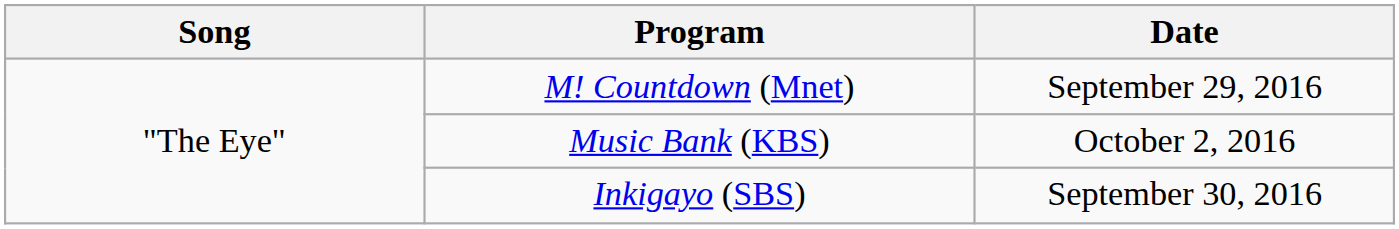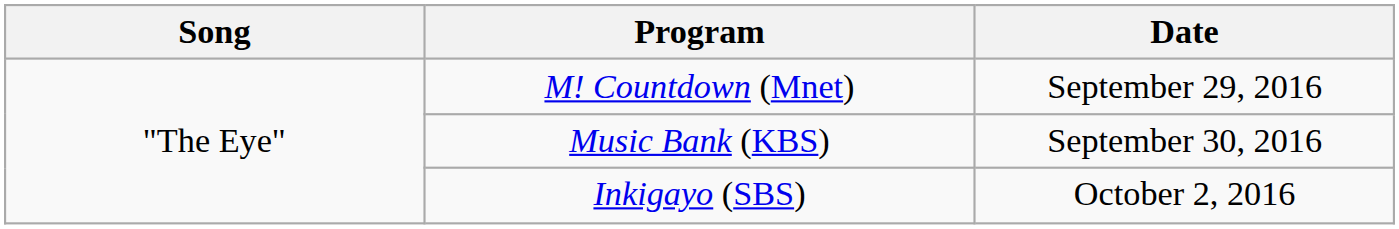Music Bank (KBS) | Date: October 2, 2016 -> September 30, 2016
Inkigayo (SBS) | Date: September 30, 2016 -> October 2, 2016
